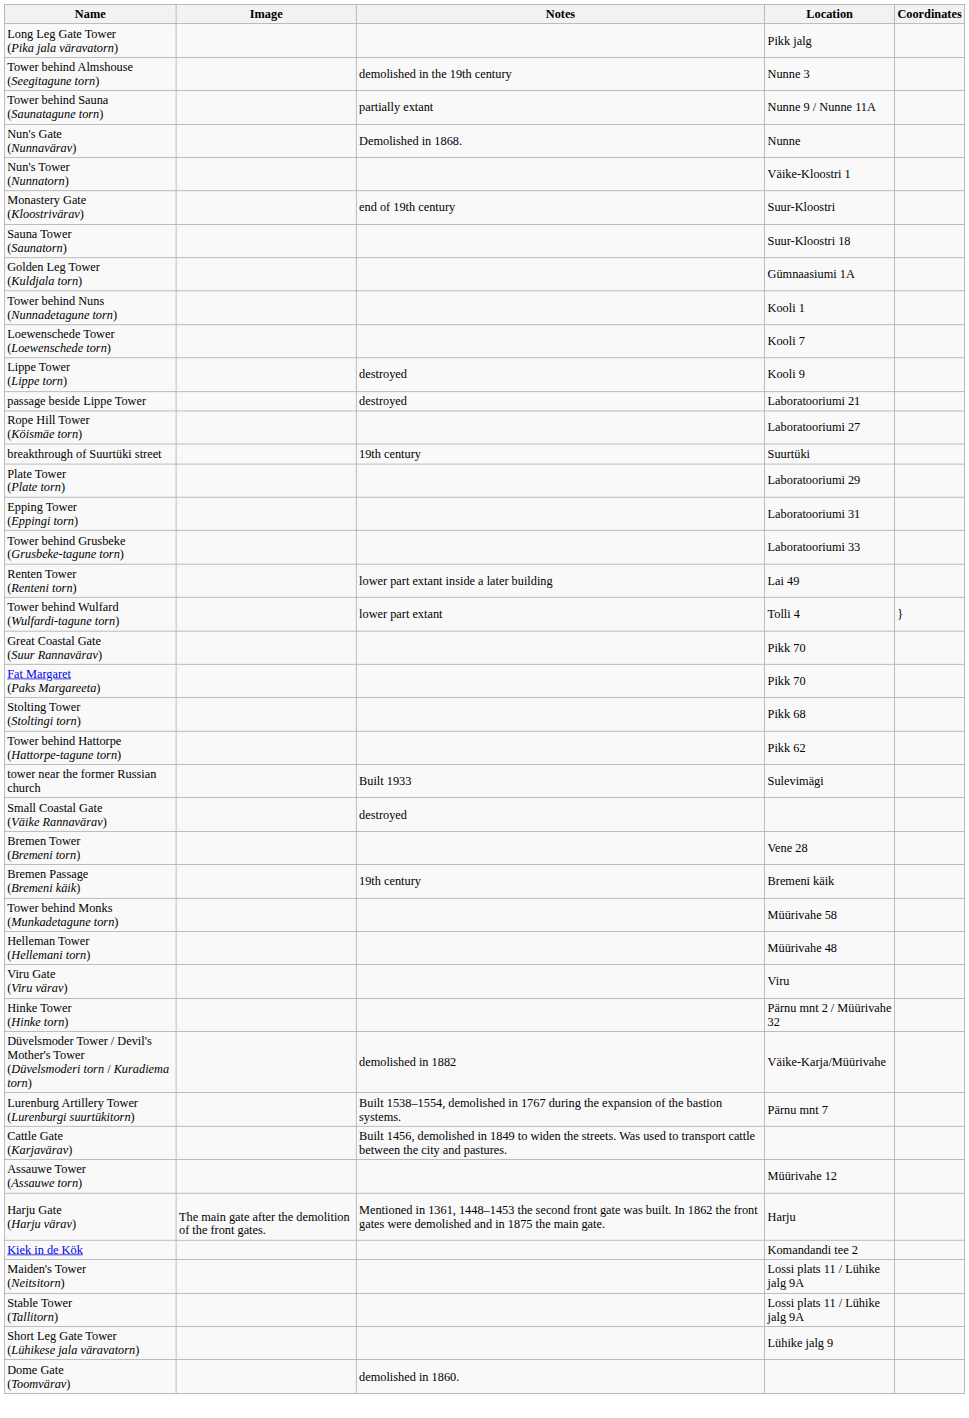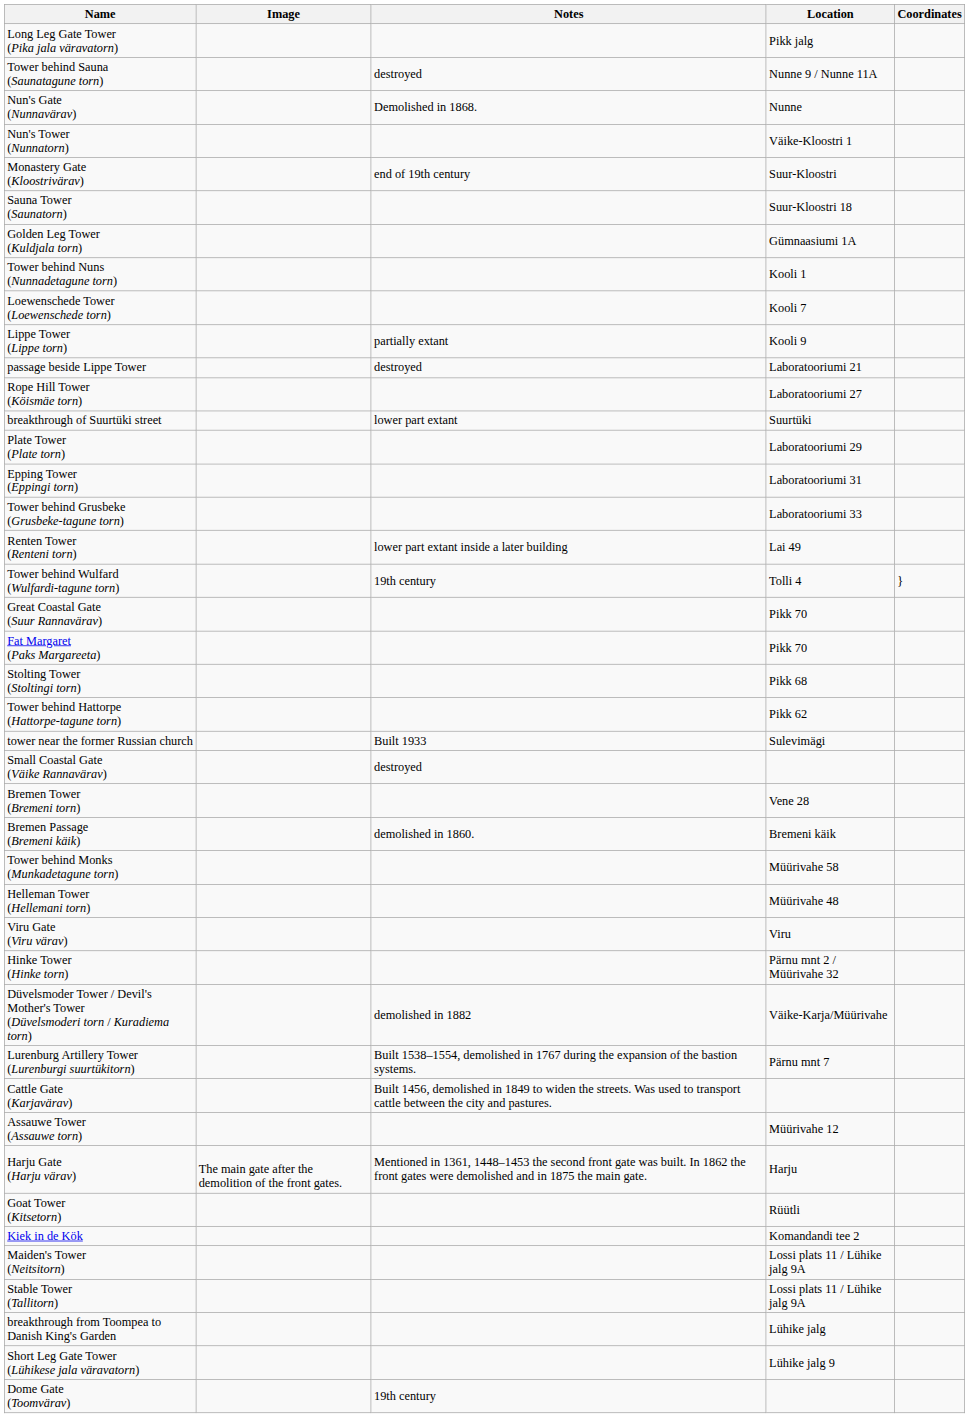- row: Tower behind Almshouse (Seegitagune torn) | demolished in the 19th century | Nunne 3
Tower behind Sauna (Saunatagune torn) | Notes: partially extant -> destroyed
Lippe Tower (Lippe torn) | Notes: destroyed -> partially extant
breakthrough of Suurtüki street | Notes: 19th century -> lower part extant
Tower behind Wulfard (Wulfardi-tagune torn) | Notes: lower part extant -> 19th century
Bremen Passage (Bremeni käik) | Notes: 19th century -> demolished in 1860.
+ row: Goat Tower (Kitsetorn) | Rüütli
+ row: breakthrough from Toompea to Danish King's Garden | Lühike jalg
Dome Gate (Toomvärav) | Notes: demolished in 1860. -> 19th century
